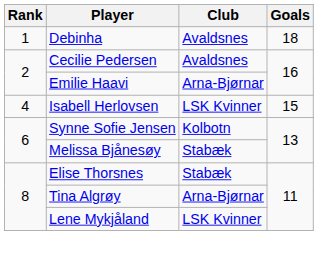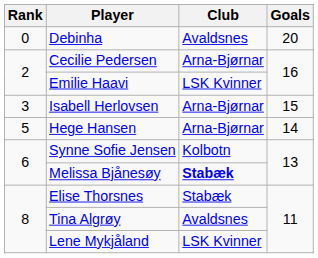Debinha | Rank: 1 -> 0
Debinha | Goals: 18 -> 20
Cecilie Pedersen | Club: Avaldsnes -> Arna-Bjørnar
Emilie Haavi | Club: Arna-Bjørnar -> LSK Kvinner
Isabell Herlovsen | Rank: 4 -> 3
Isabell Herlovsen | Club: LSK Kvinner -> Arna-Bjørnar
+ row: 5 | Hege Hansen | Arna-Bjørnar | 14
Melissa Bjånesøy | Club: normal -> bold
Tina Algrøy | Club: Arna-Bjørnar -> Avaldsnes
